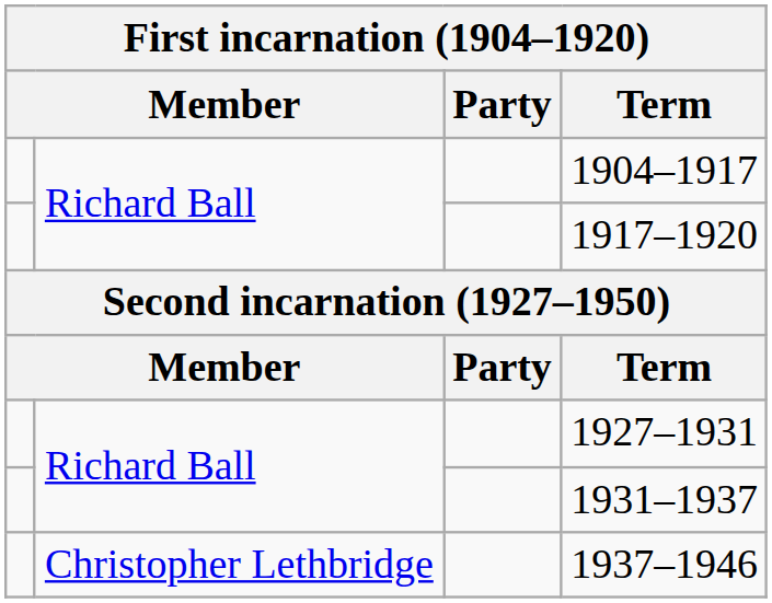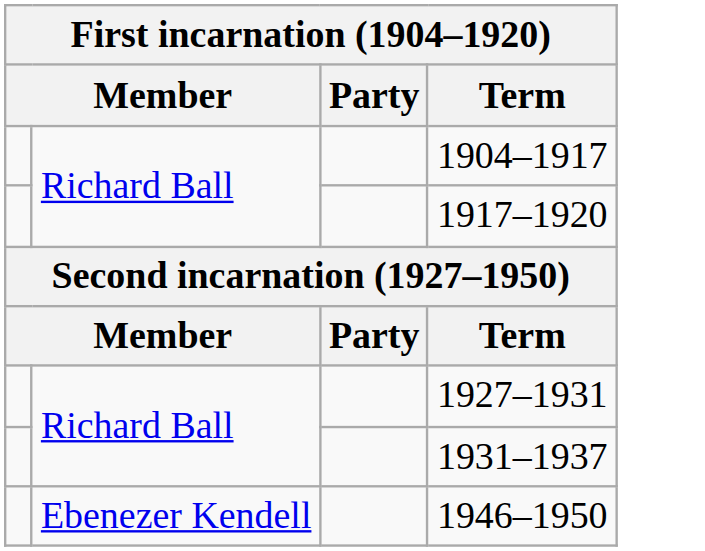- row: Christopher Lethbridge | 1937–1946
+ row: Ebenezer Kendell | 1946–1950
